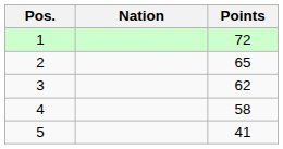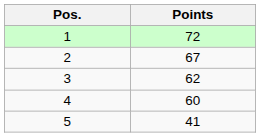- column: Nation
2 | Points: 65 -> 67
4 | Points: 58 -> 60
